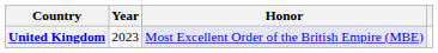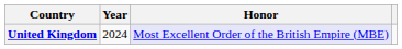United Kingdom | Year: 2023 -> 2024
